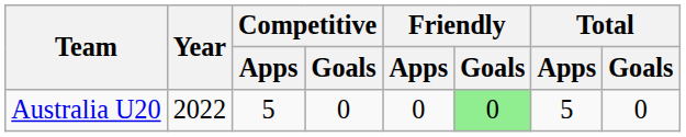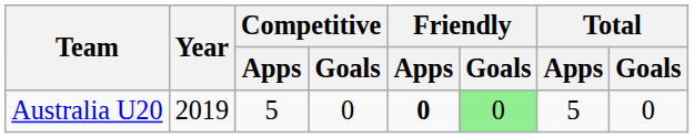Australia U20 | Year: 2022 -> 2019
Australia U20 | Friendly / Apps: normal -> bold
